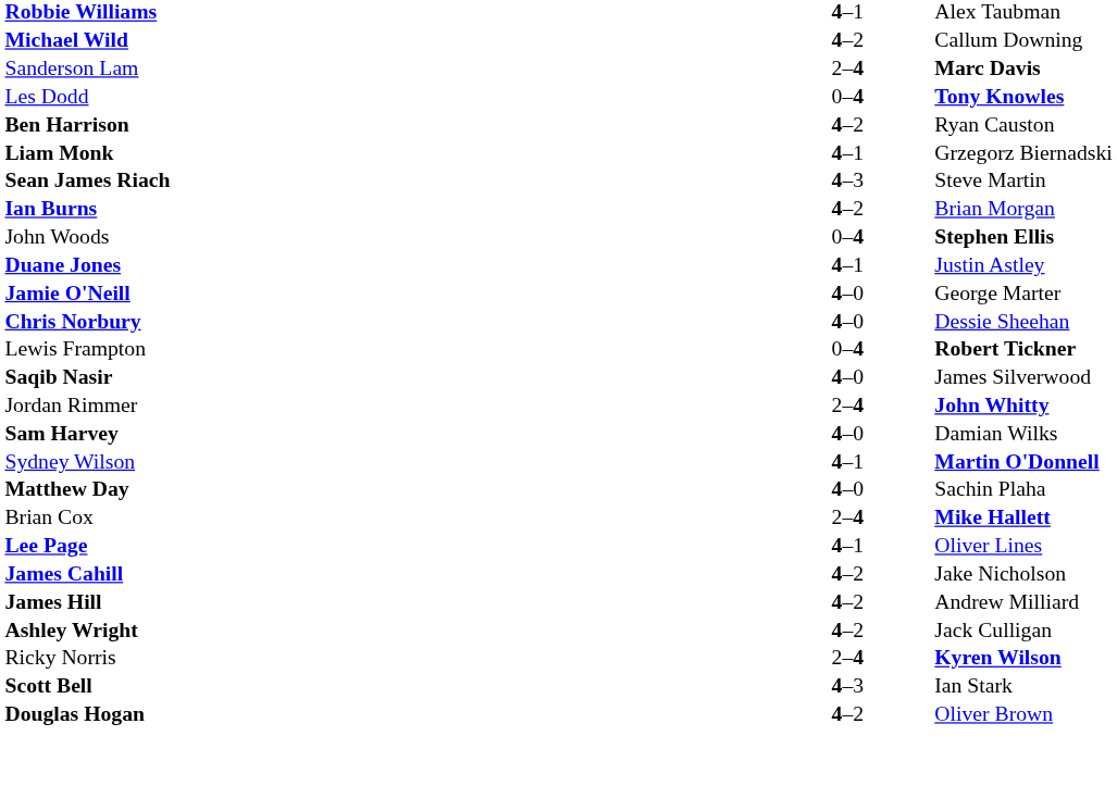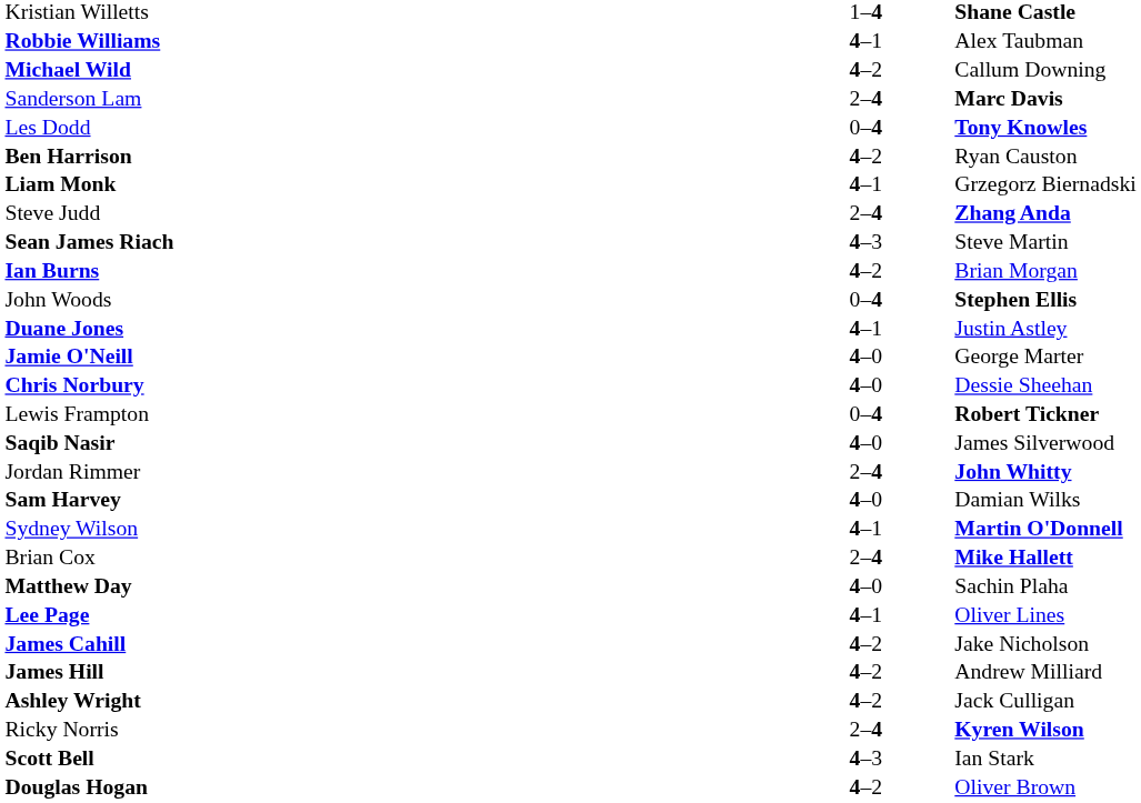+ row: Kristian Willetts | 1–4 | Shane Castle
+ row: Steve Judd | 2–4 | Zhang Anda
rows swapped: Brian Cox <-> Matthew Day
